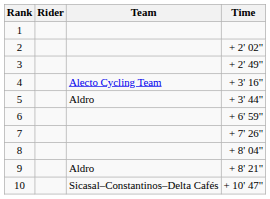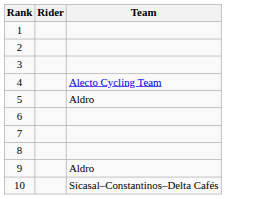- column: Time | + 2' 02" | + 2' 49" | + 3' 16" | + 3' 44" | + 6' 59" | + 7' 26" | + 8' 04" | + 8' 21" | + 10' 47"
